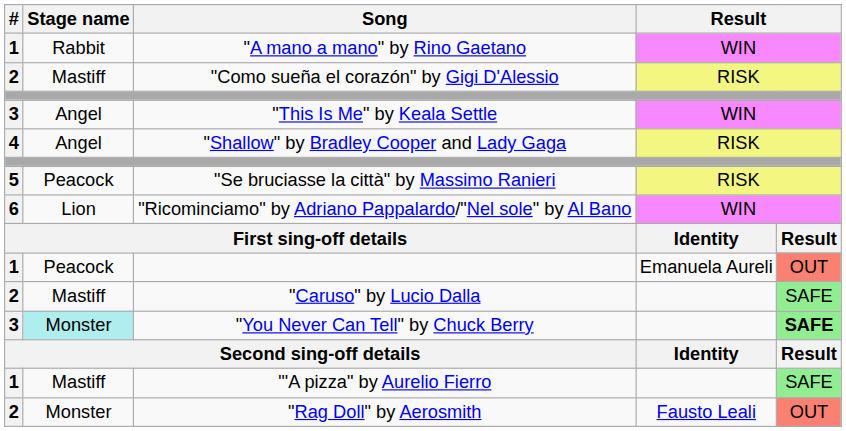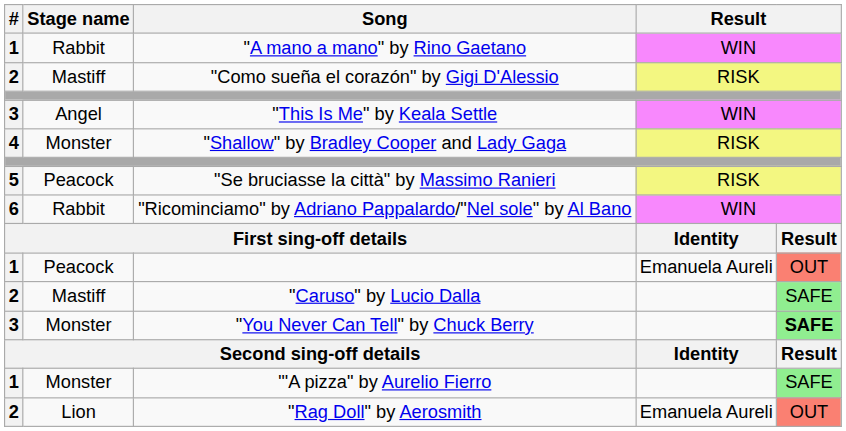"Shallow" by Bradley Cooper and Lady Gaga | Stage name: Angel -> Monster
"Ricominciamo" by Adriano Pappalardo/"Nel sole" by Al Bano | Stage name: Lion -> Rabbit
"You Never Can Tell" by Chuck Berry | Stage name: paleturquoise background -> no background
"'A pizza" by Aurelio Fierro | Stage name: Mastiff -> Monster
"Rag Doll" by Aerosmith | Stage name: Monster -> Lion
"Rag Doll" by Aerosmith | column 4: Fausto Leali -> Emanuela Aureli
